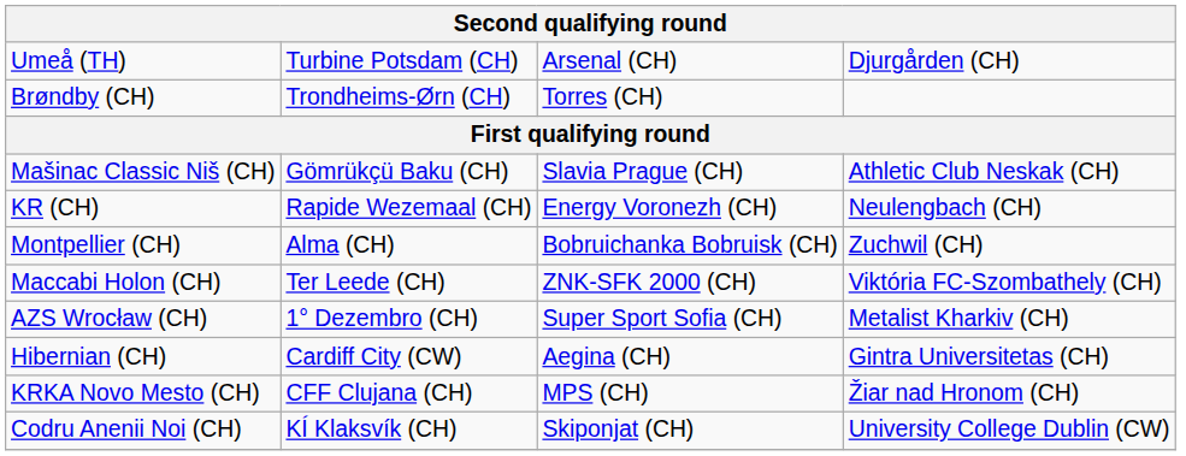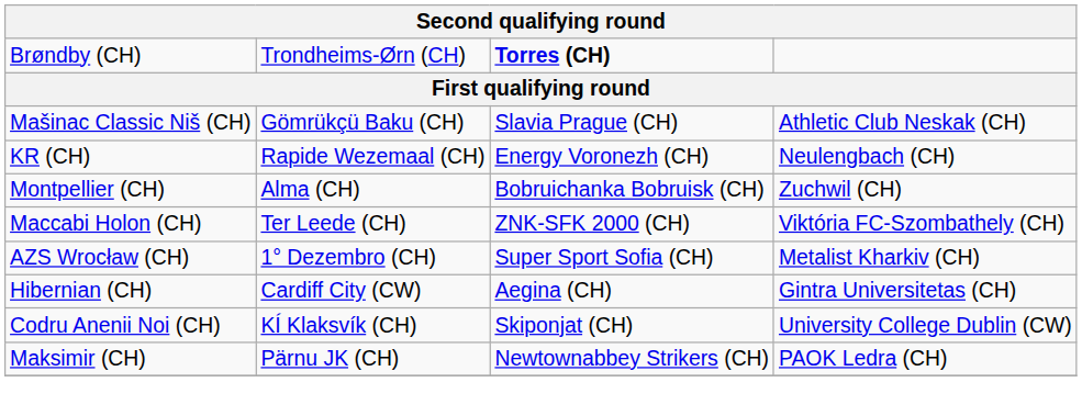- row: Umeå (TH) | Turbine Potsdam (CH) | Arsenal (CH) | Djurgården (CH)
Brøndby (CH) | column 3: normal -> bold
- row: KRKA Novo Mesto (CH) | CFF Clujana (CH) | MPS (CH) | Žiar nad Hronom (CH)
+ row: Maksimir (CH) | Pärnu JK (CH) | Newtownabbey Strikers (CH) | PAOK Ledra (CH)
